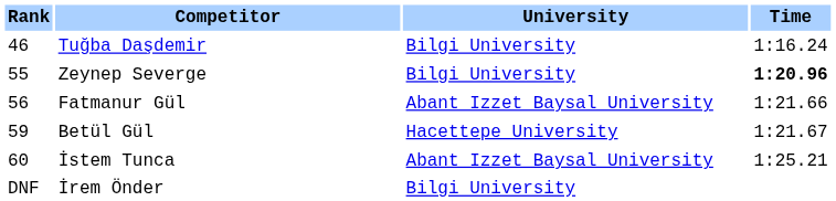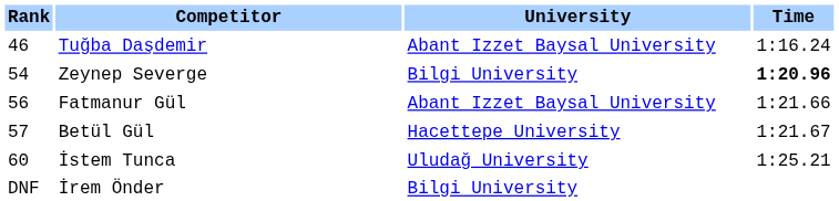Tuğba Daşdemir | University: Bilgi University -> Abant Izzet Baysal University
Zeynep Severge | Rank: 55 -> 54
Betül Gül | Rank: 59 -> 57
İstem Tunca | University: Abant Izzet Baysal University -> Uludağ University
